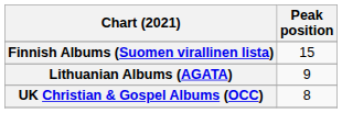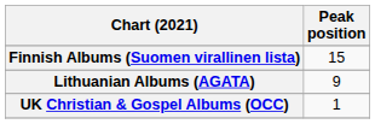UK Christian & Gospel Albums (OCC) | Peak position: 8 -> 1
